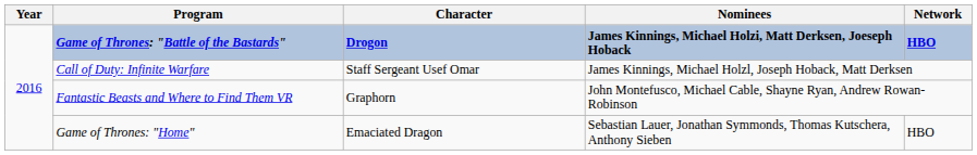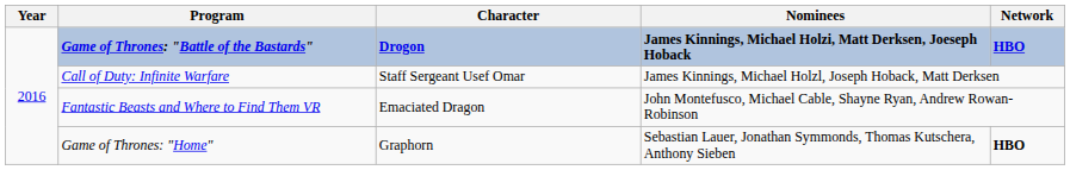Fantastic Beasts and Where to Find Them VR | Character: Graphorn -> Emaciated Dragon
Game of Thrones: "Home" | Character: Emaciated Dragon -> Graphorn
Game of Thrones: "Home" | Network: normal -> bold
